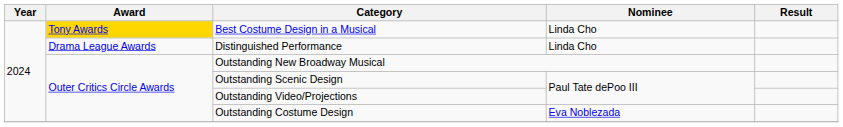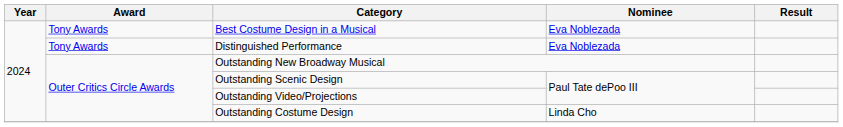Best Costume Design in a Musical | Award: gold background -> no background
Best Costume Design in a Musical | Nominee: Linda Cho -> Eva Noblezada
Distinguished Performance | Award: Drama League Awards -> Tony Awards
Distinguished Performance | Nominee: Linda Cho -> Eva Noblezada
Outstanding Costume Design | Nominee: Eva Noblezada -> Linda Cho
